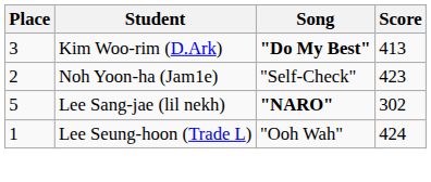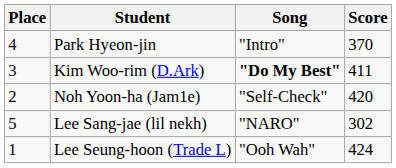+ row: 4 | Park Hyeon-jin | "Intro" | 370
Kim Woo-rim (D.Ark) | Score: 413 -> 411
Noh Yoon-ha (Jam1e) | Score: 423 -> 420
Lee Sang-jae (lil nekh) | Song: bold -> normal
